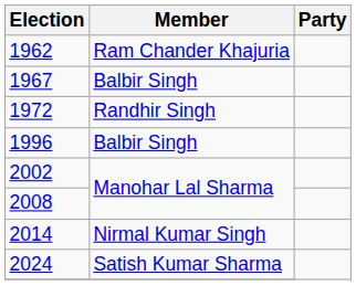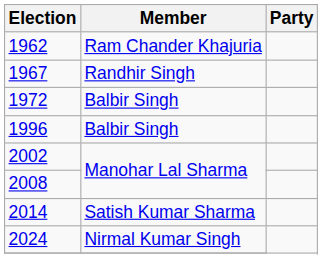1967 | Member: Balbir Singh -> Randhir Singh
1972 | Member: Randhir Singh -> Balbir Singh
2014 | Member: Nirmal Kumar Singh -> Satish Kumar Sharma
2024 | Member: Satish Kumar Sharma -> Nirmal Kumar Singh
